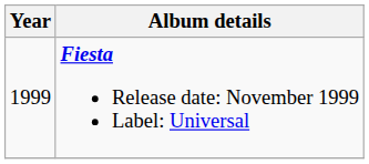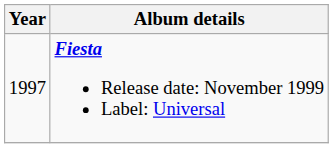Fiesta Release date: November 1999 Label: Universal | Year: 1999 -> 1997
